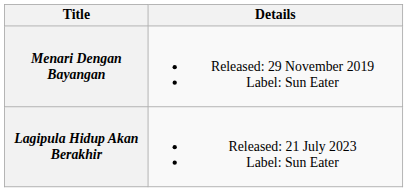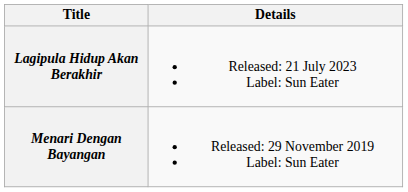rows swapped: Menari Dengan Bayangan <-> Lagipula Hidup Akan Berakhir
